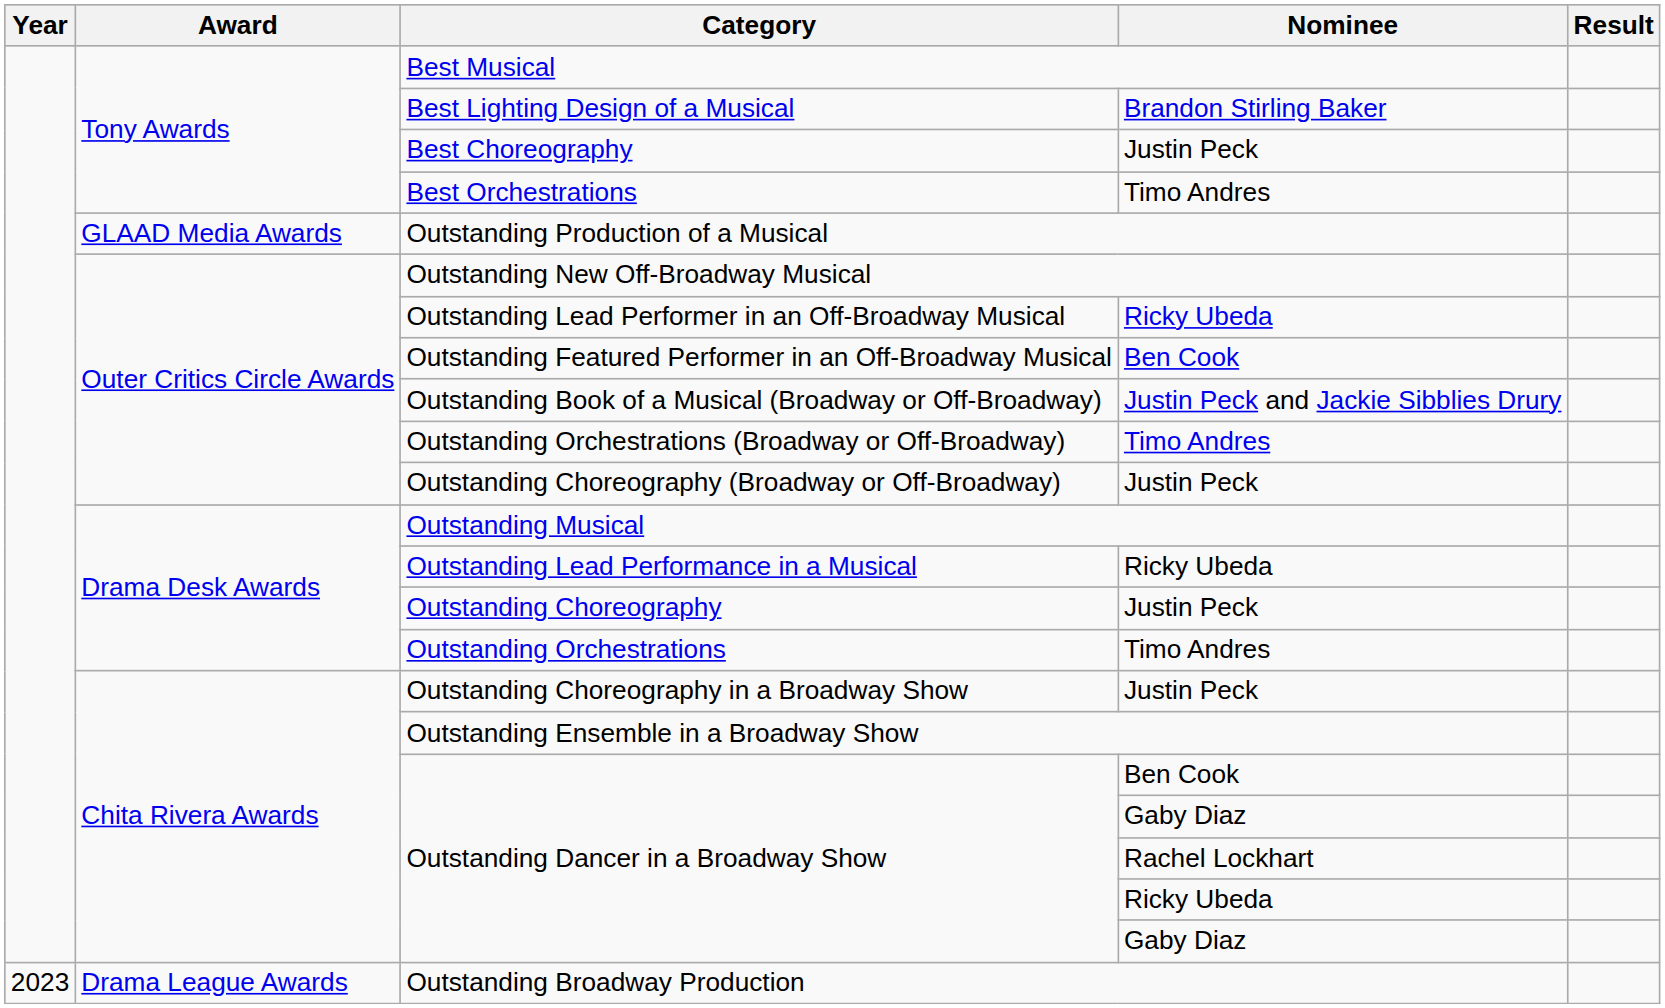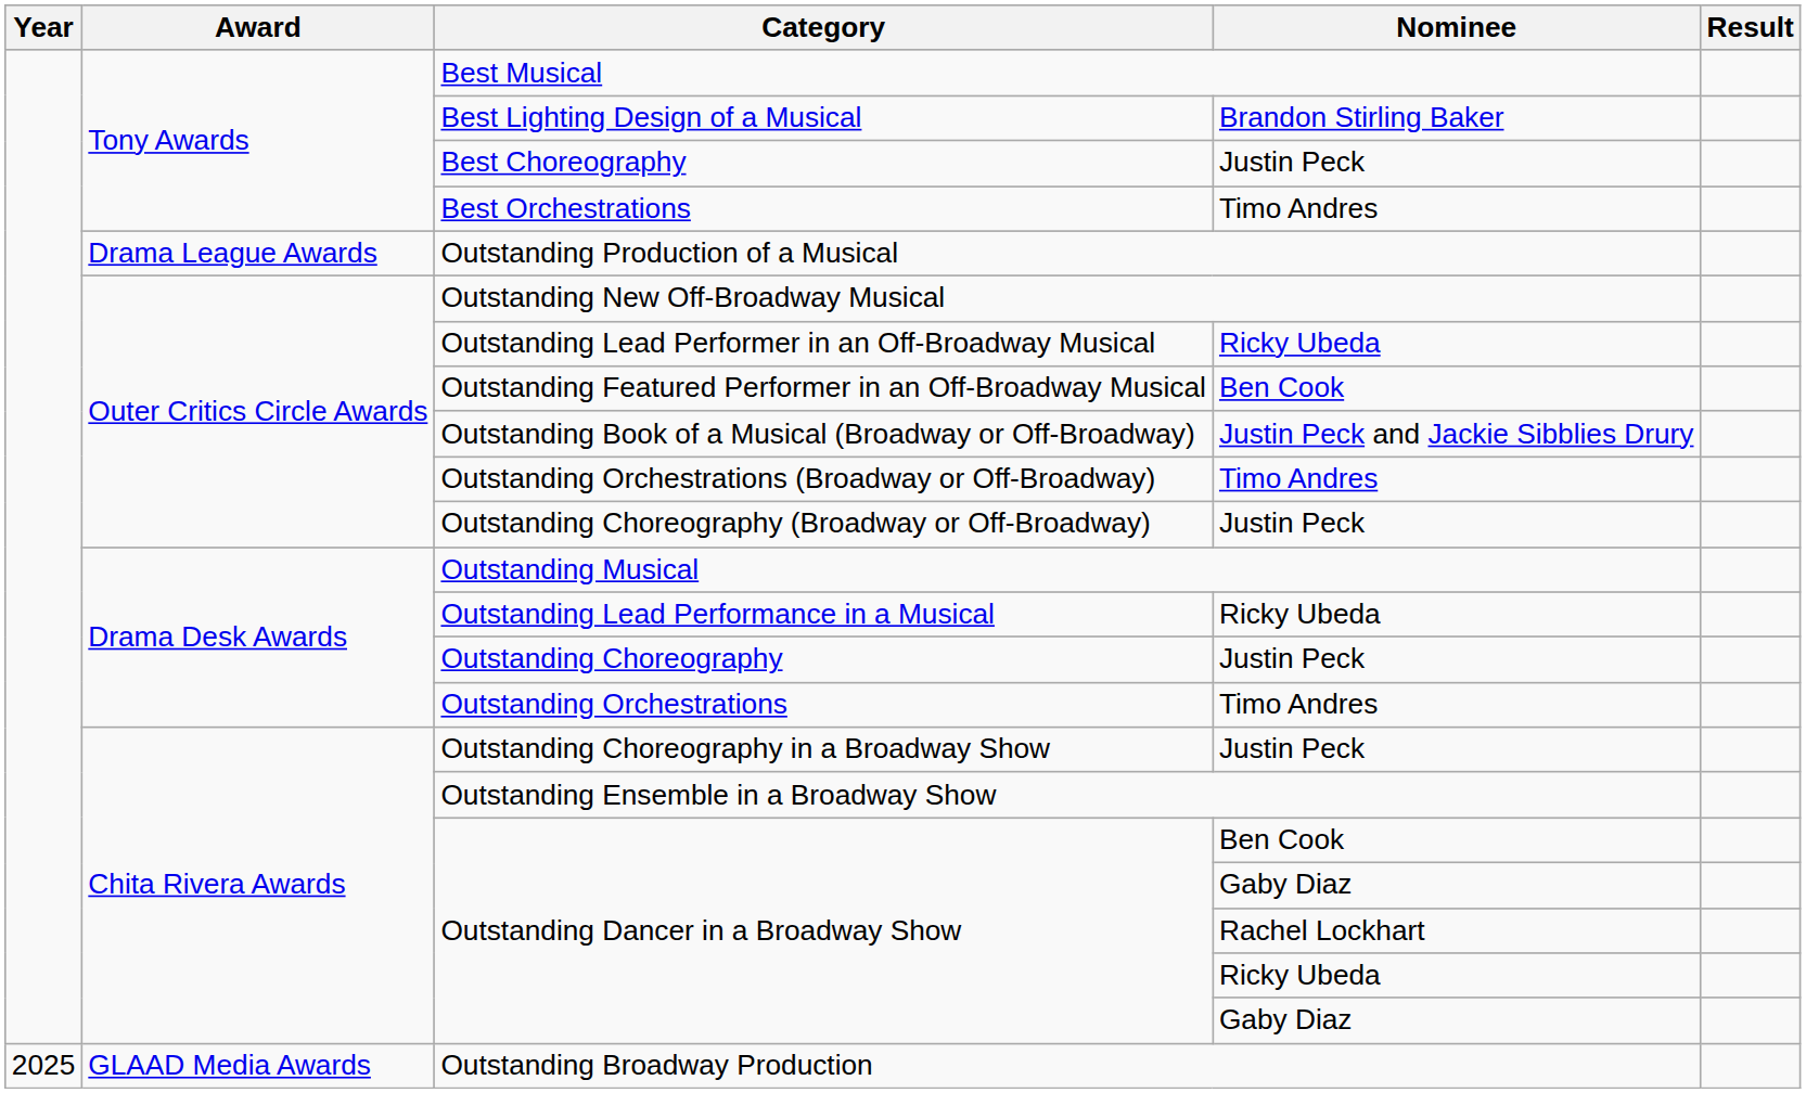Outstanding Production of a Musical | Award: GLAAD Media Awards -> Drama League Awards
Outstanding Broadway Production | Year: 2023 -> 2025
Outstanding Broadway Production | Award: Drama League Awards -> GLAAD Media Awards
